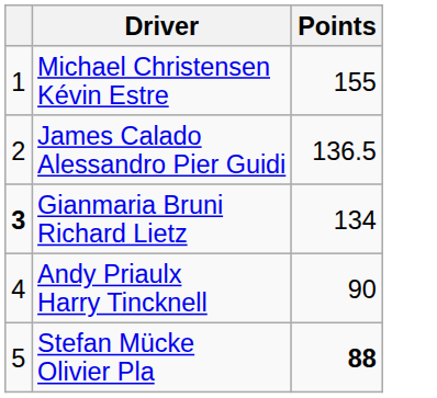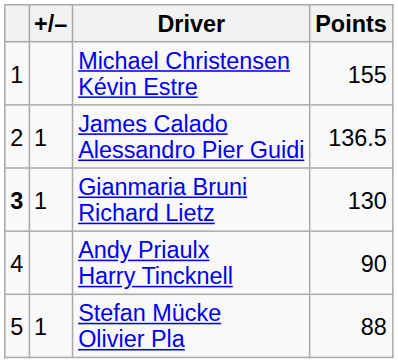+ column: +/– | 1 | 1 | 1
Gianmaria Bruni Richard Lietz | Points: 134 -> 130
Stefan Mücke Olivier Pla | Points: bold -> normal
